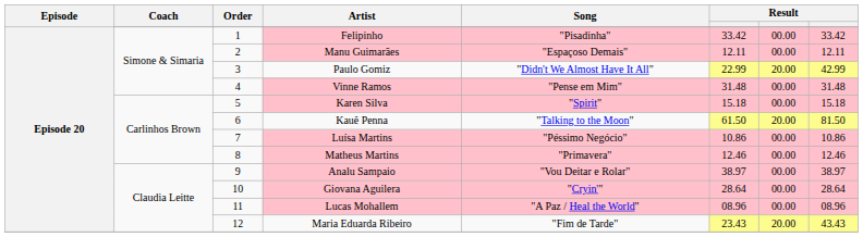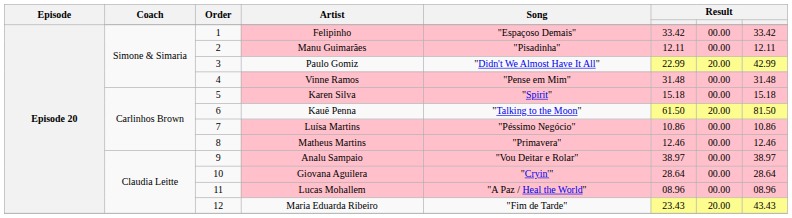Felipinho | Song: "Pisadinha" -> "Espaçoso Demais"
Manu Guimarães | Song: "Espaçoso Demais" -> "Pisadinha"
